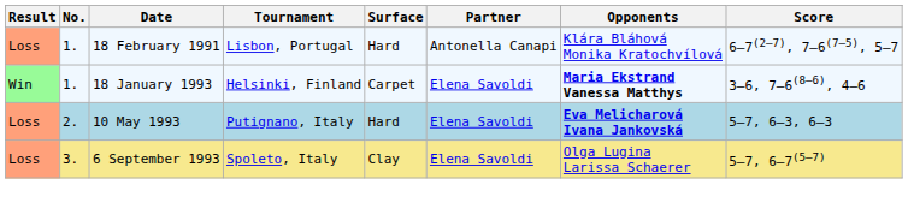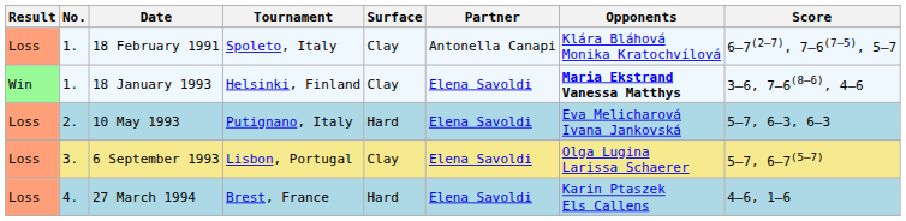18 February 1991 | Tournament: Lisbon, Portugal -> Spoleto, Italy
18 February 1991 | Surface: Hard -> Clay
18 January 1993 | Surface: Carpet -> Clay
10 May 1993 | Opponents: bold -> normal
6 September 1993 | Tournament: Spoleto, Italy -> Lisbon, Portugal
+ row: Loss | 4. | 27 March 1994 | Brest, France | Hard | Elena Savoldi | Karin Ptaszek Els Callens | 4–6, 1–6
